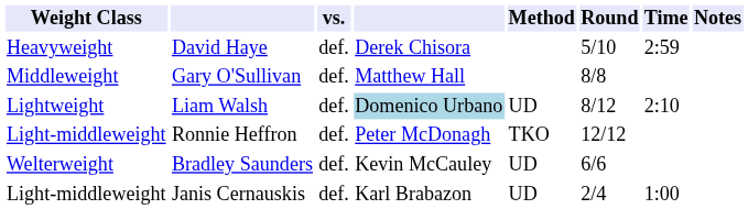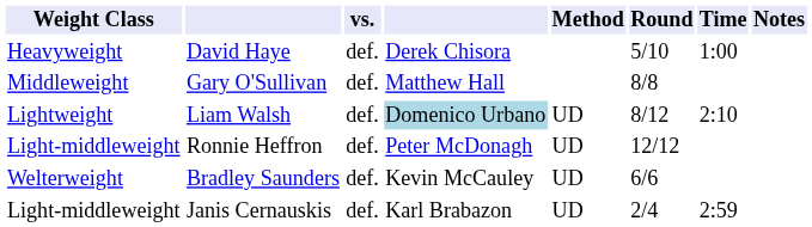David Haye | Time: 2:59 -> 1:00
Ronnie Heffron | Method: TKO -> UD
Janis Cernauskis | Time: 1:00 -> 2:59
